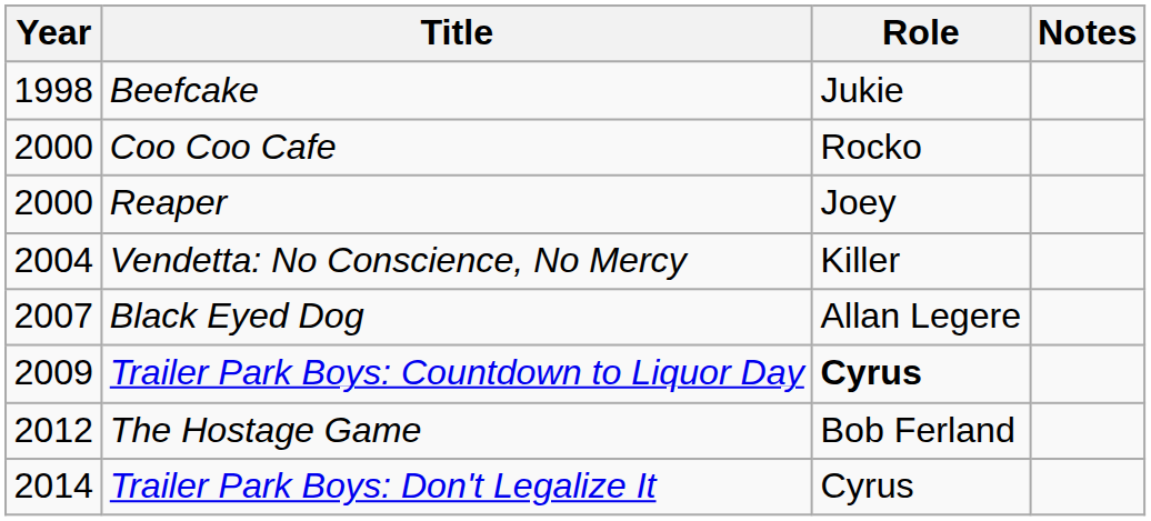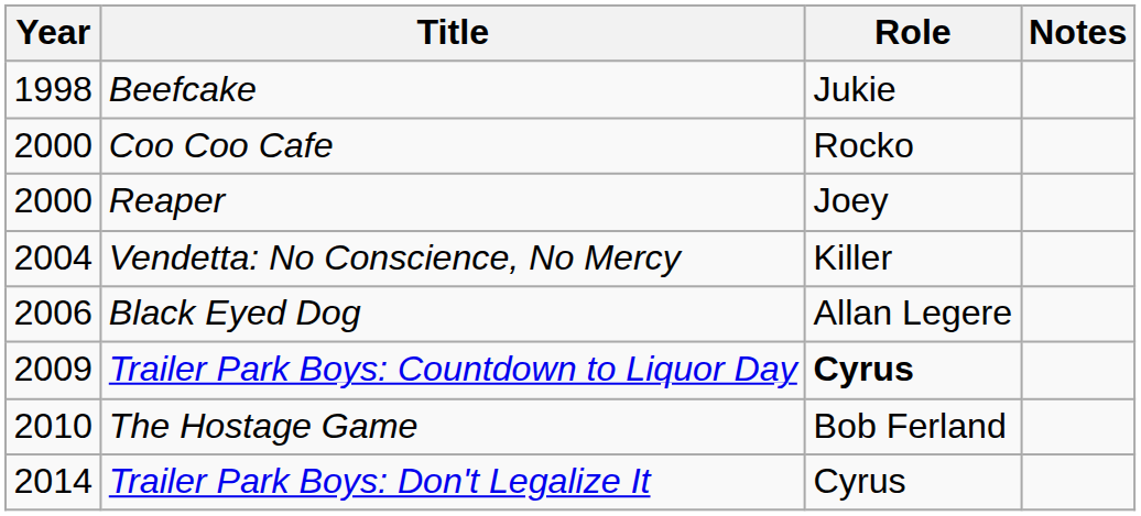Black Eyed Dog | Year: 2007 -> 2006
The Hostage Game | Year: 2012 -> 2010
